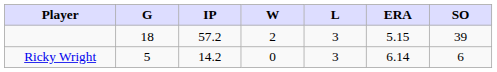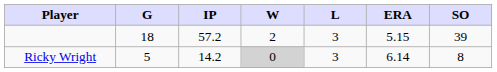Ricky Wright | W: no background -> lightgrey background
Ricky Wright | SO: 6 -> 8
